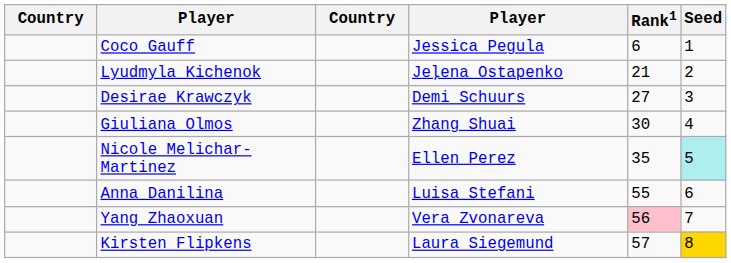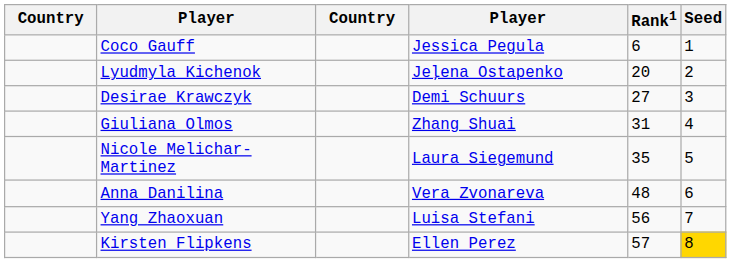Lyudmyla Kichenok | Rank1: 21 -> 20
Giuliana Olmos | Rank1: 30 -> 31
Nicole Melichar-Martinez | column 4: Ellen Perez -> Laura Siegemund
Nicole Melichar-Martinez | Seed: paleturquoise background -> no background
Anna Danilina | column 4: Luisa Stefani -> Vera Zvonareva
Anna Danilina | Rank1: 55 -> 48
Yang Zhaoxuan | column 4: Vera Zvonareva -> Luisa Stefani
Yang Zhaoxuan | Rank1: pink background -> no background
Kirsten Flipkens | column 4: Laura Siegemund -> Ellen Perez
